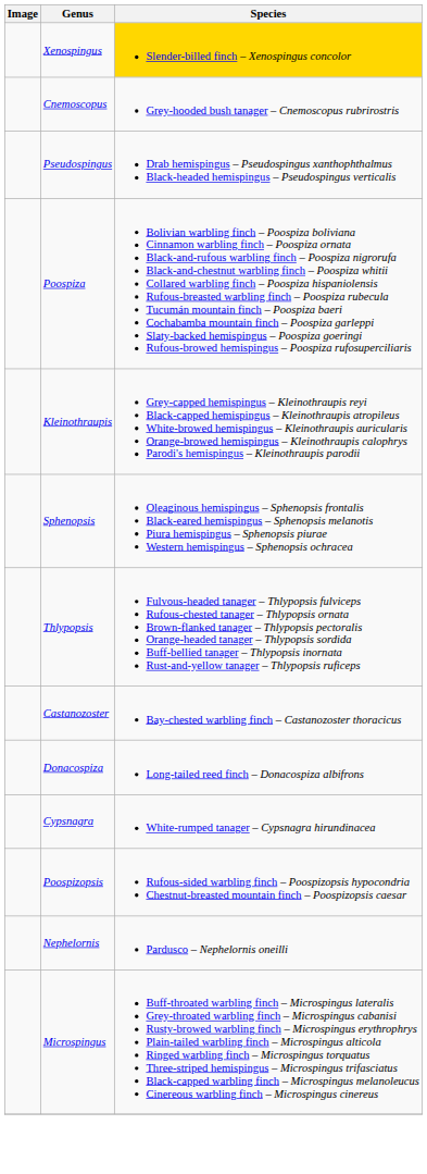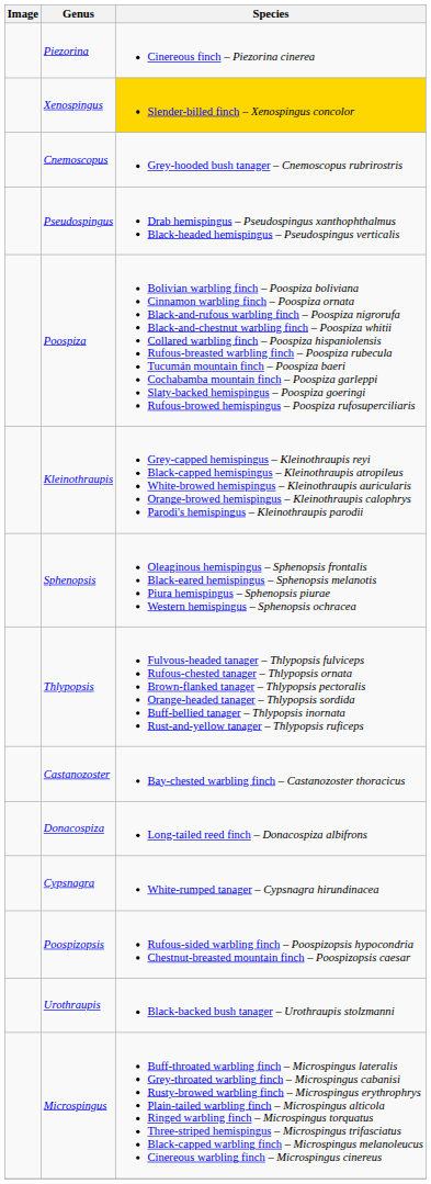+ row: Piezorina | Cinereous finch – Piezorina cinerea
+ row: Urothraupis | Black-backed bush tanager – Urothraupis stolzmanni
- row: Nephelornis | Pardusco – Nephelornis oneilli
